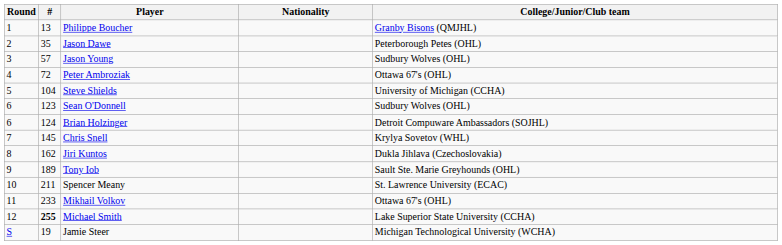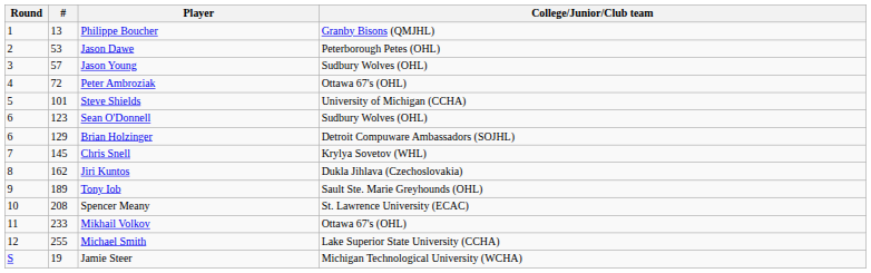- column: Nationality
Jason Dawe | #: 35 -> 53
Steve Shields | #: 104 -> 101
Brian Holzinger | #: 124 -> 129
Spencer Meany | #: 211 -> 208
Michael Smith | #: bold -> normal
